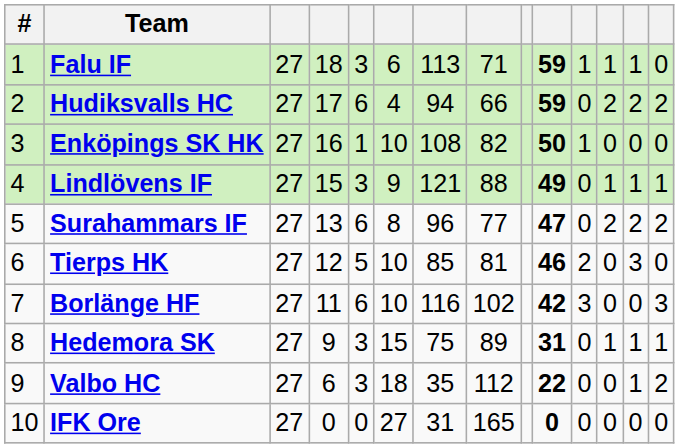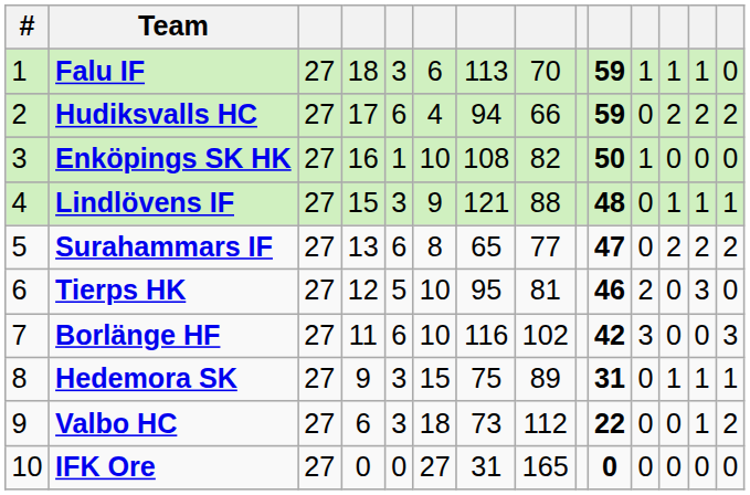Falu IF | column 8: 71 -> 70
Lindlövens IF | column 10: 49 -> 48
Surahammars IF | column 7: 96 -> 65
Tierps HK | column 7: 85 -> 95
Valbo HC | column 7: 35 -> 73
